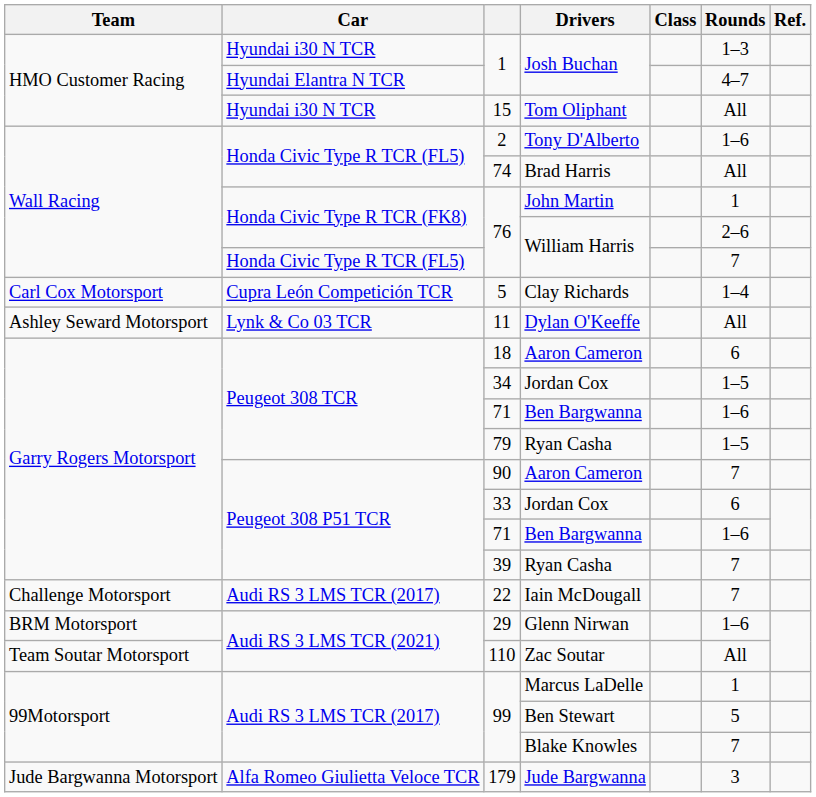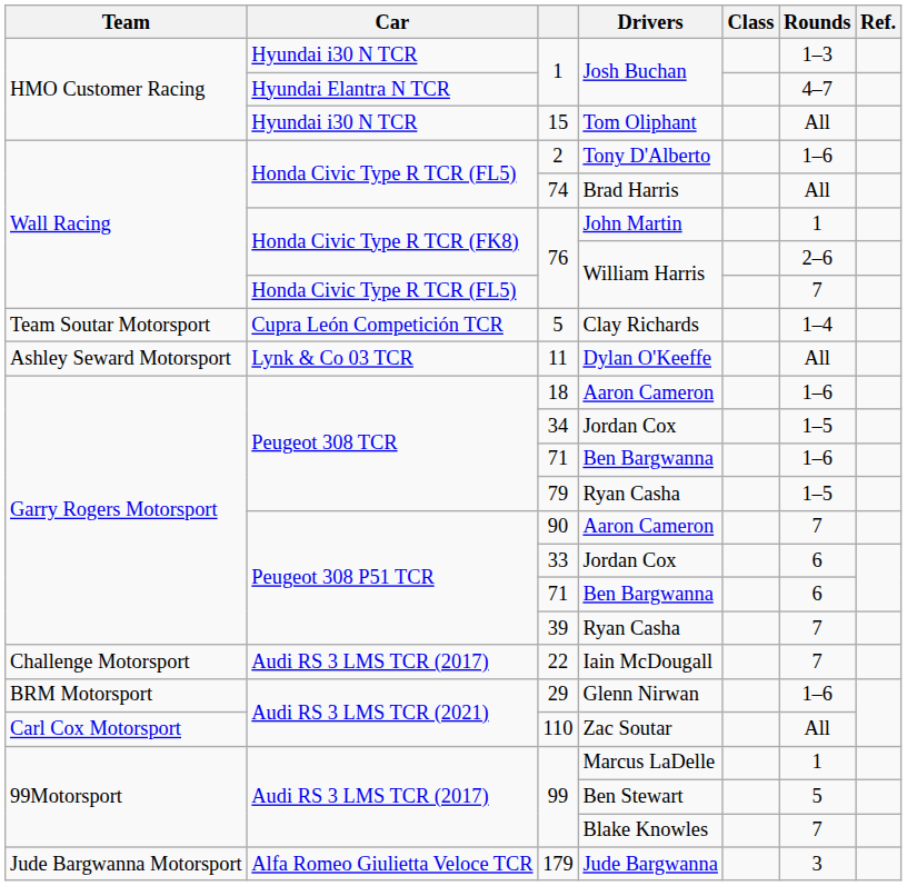Clay Richards | Team: Carl Cox Motorsport -> Team Soutar Motorsport
Peugeot 308 TCR / Aaron Cameron | Rounds: 6 -> 1–6
Peugeot 308 P51 TCR / Ben Bargwanna | Rounds: 1–6 -> 6
Zac Soutar | Team: Team Soutar Motorsport -> Carl Cox Motorsport
